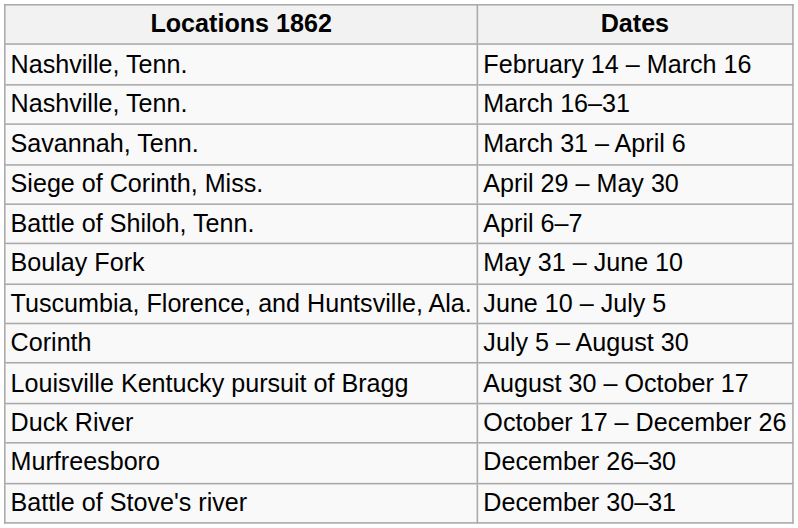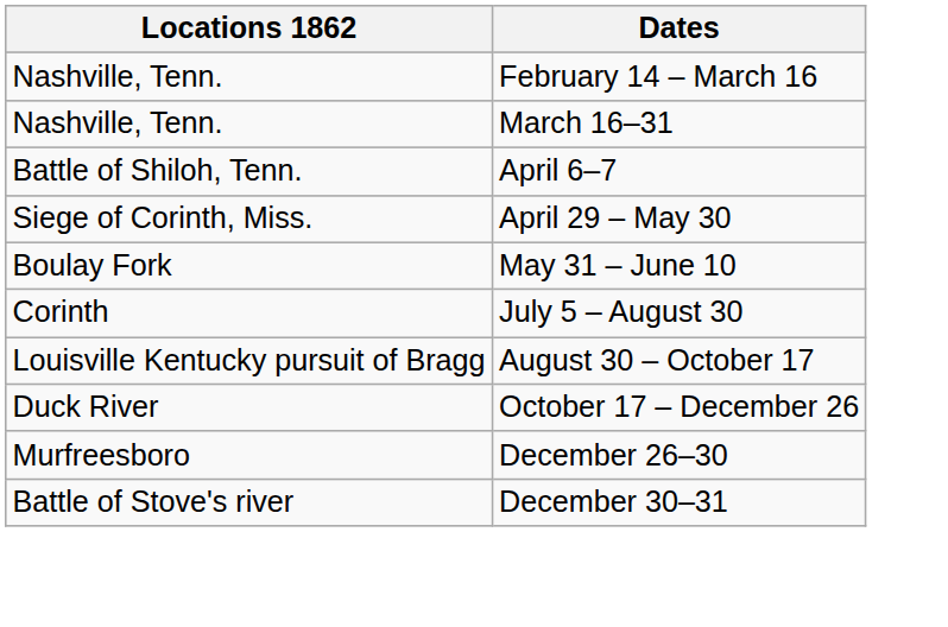- row: Savannah, Tenn. | March 31 – April 6
rows swapped: April 6–7 <-> April 29 – May 30
- row: Tuscumbia, Florence, and Huntsville, Ala. | June 10 – July 5
